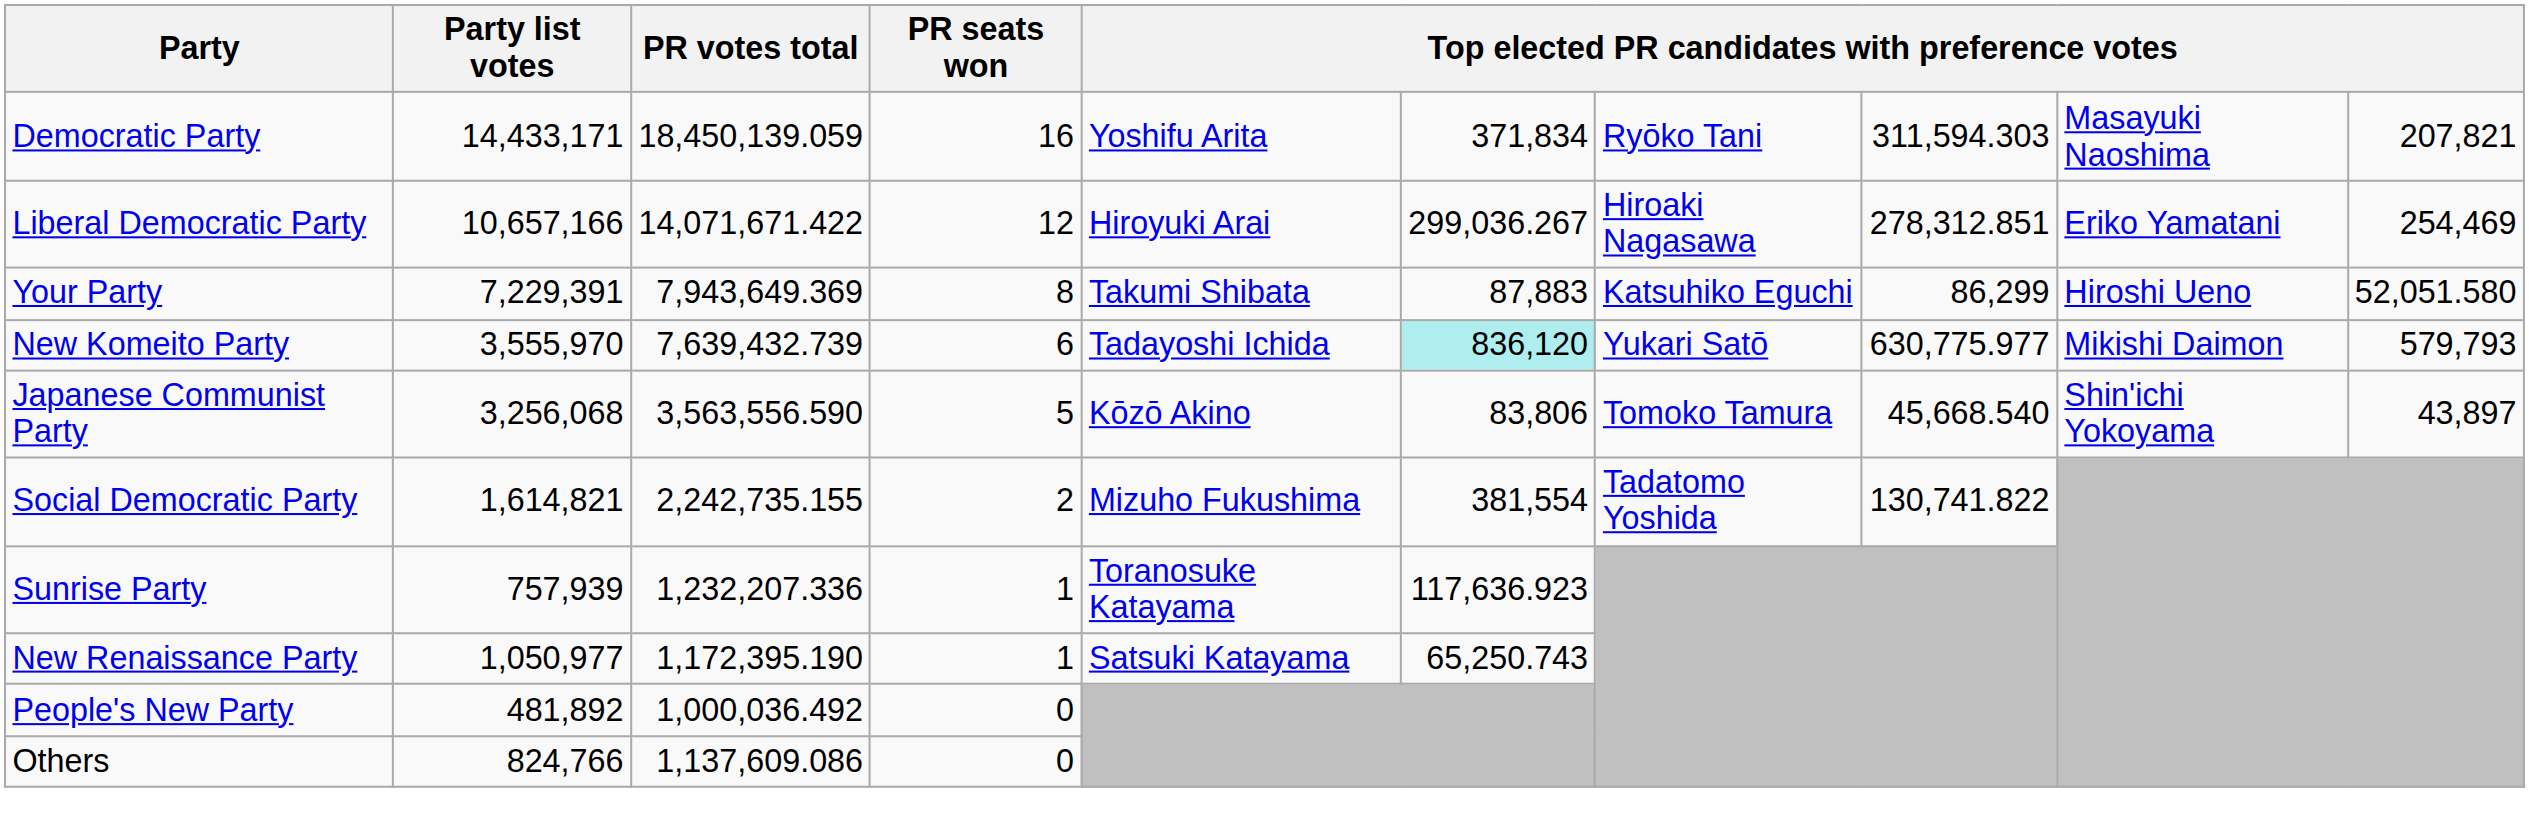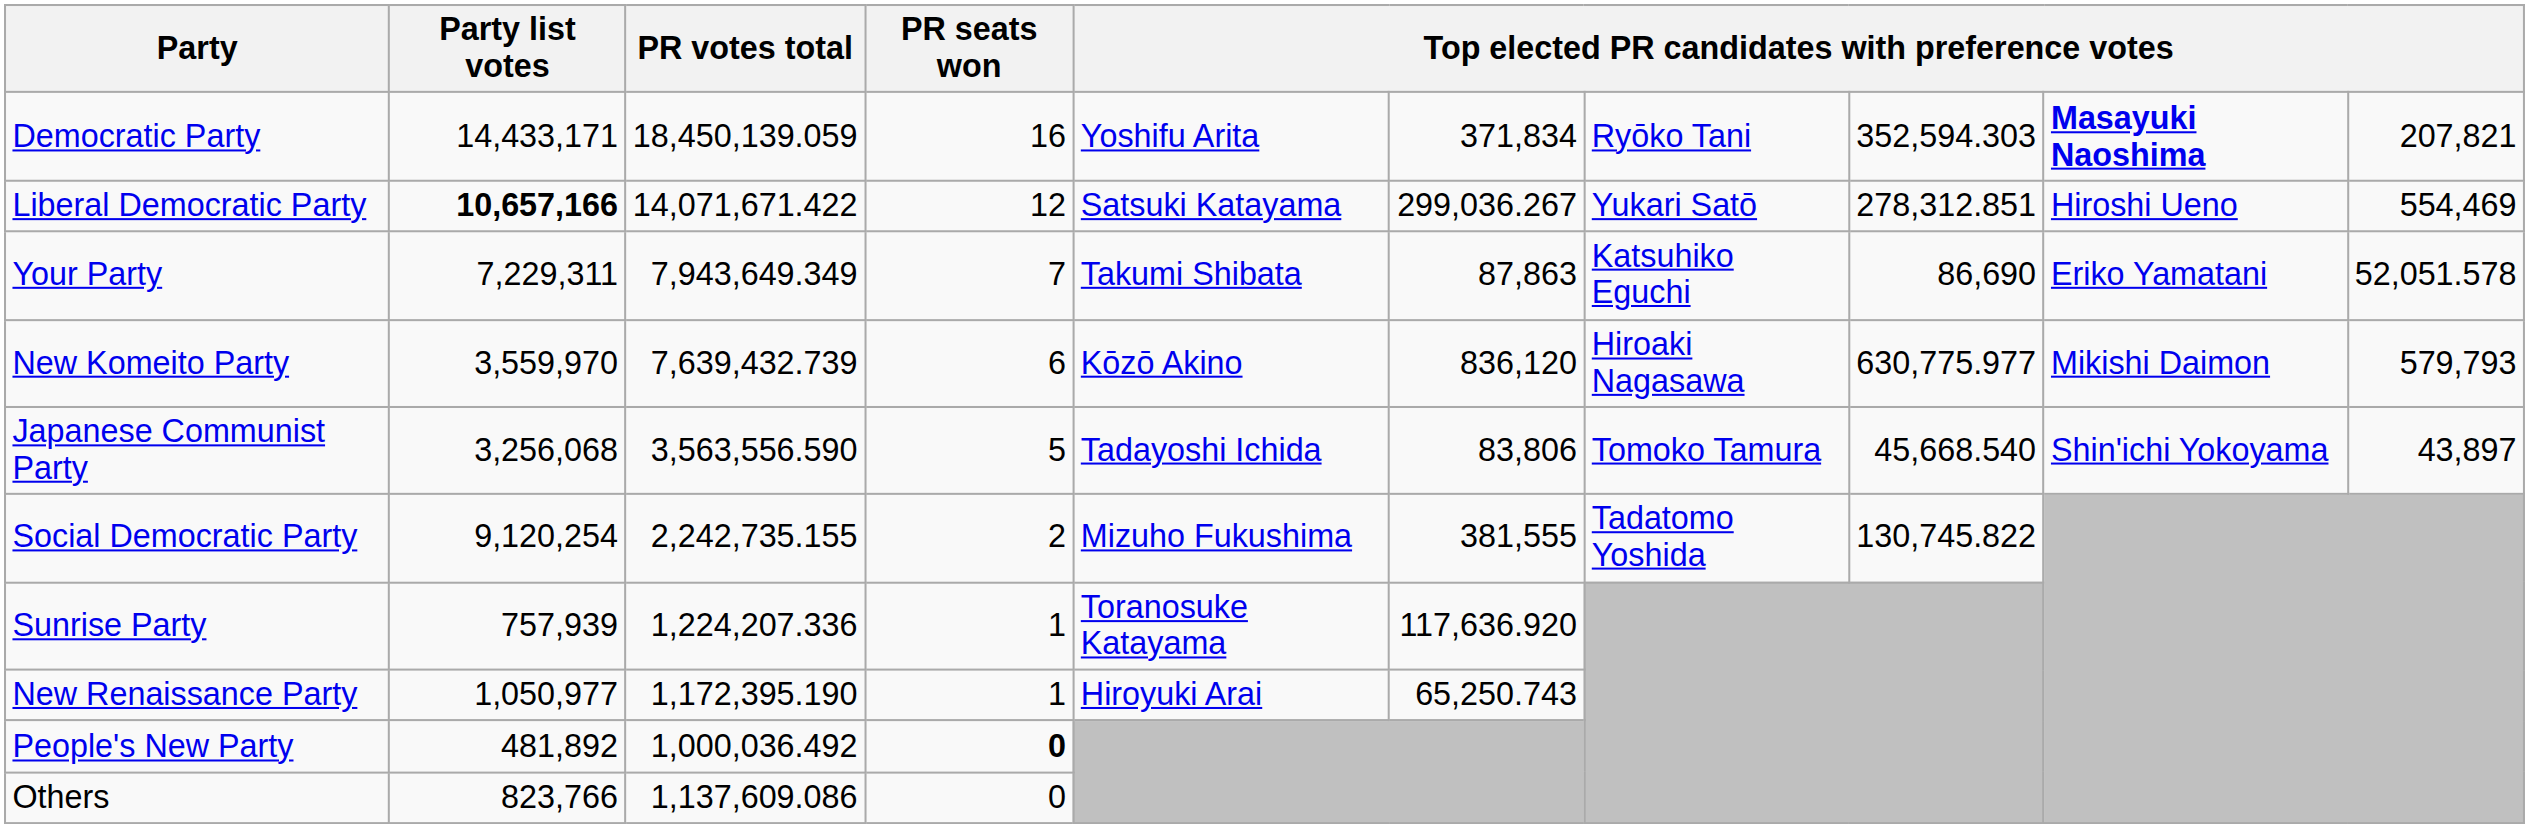Democratic Party | column 8: 311,594.303 -> 352,594.303
Democratic Party | column 9: normal -> bold
Liberal Democratic Party | Party list votes: normal -> bold
Liberal Democratic Party | column 5: Hiroyuki Arai -> Satsuki Katayama
Liberal Democratic Party | column 7: Hiroaki Nagasawa -> Yukari Satō
Liberal Democratic Party | column 9: Eriko Yamatani -> Hiroshi Ueno
Liberal Democratic Party | column 10: 254,469 -> 554,469
Your Party | Party list votes: 7,229,391 -> 7,229,311
Your Party | PR votes total: 7,943,649.369 -> 7,943,649.349
Your Party | PR seats won: 8 -> 7
Your Party | column 6: 87,883 -> 87,863
Your Party | column 8: 86,299 -> 86,690
Your Party | column 9: Hiroshi Ueno -> Eriko Yamatani
Your Party | column 10: 52,051.580 -> 52,051.578
New Komeito Party | Party list votes: 3,555,970 -> 3,559,970
New Komeito Party | column 5: Tadayoshi Ichida -> Kōzō Akino
New Komeito Party | column 6: paleturquoise background -> no background
New Komeito Party | column 7: Yukari Satō -> Hiroaki Nagasawa
Japanese Communist Party | column 5: Kōzō Akino -> Tadayoshi Ichida
Social Democratic Party | Party list votes: 1,614,821 -> 9,120,254
Social Democratic Party | column 6: 381,554 -> 381,555
Social Democratic Party | column 8: 130,741.822 -> 130,745.822
Sunrise Party | PR votes total: 1,232,207.336 -> 1,224,207.336
Sunrise Party | column 6: 117,636.923 -> 117,636.920
New Renaissance Party | column 5: Satsuki Katayama -> Hiroyuki Arai
People's New Party | PR seats won: normal -> bold
Others | Party list votes: 824,766 -> 823,766
